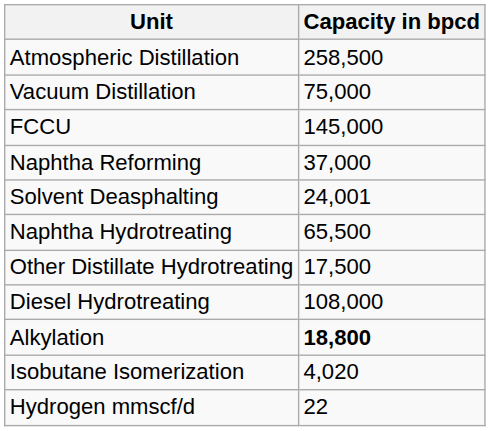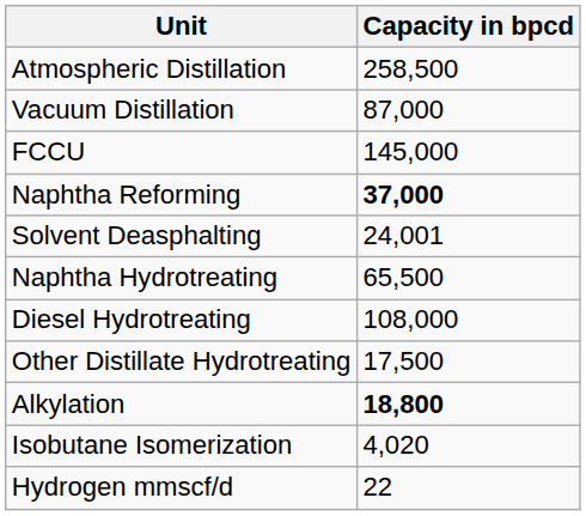Vacuum Distillation | Capacity in bpcd: 75,000 -> 87,000
Naphtha Reforming | Capacity in bpcd: normal -> bold
rows swapped: Diesel Hydrotreating <-> Other Distillate Hydrotreating
